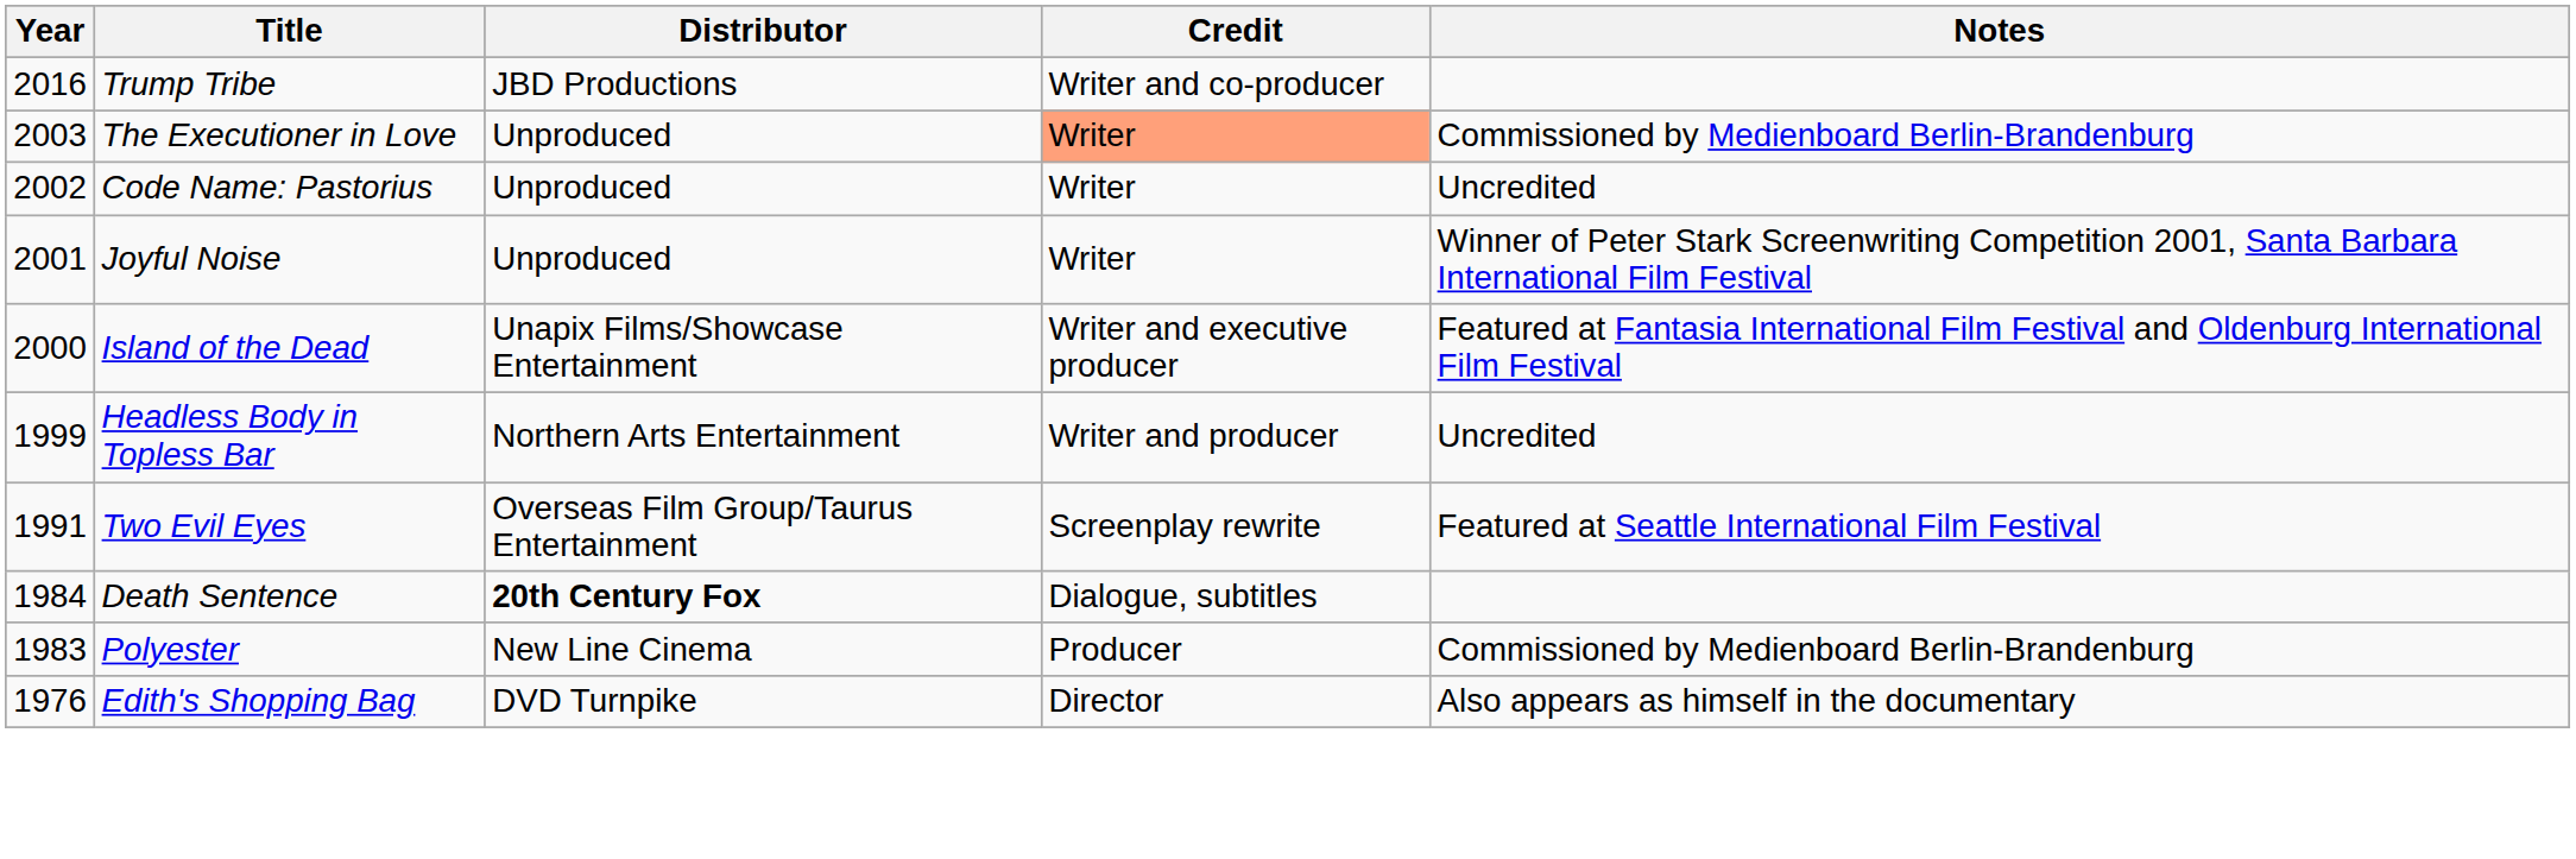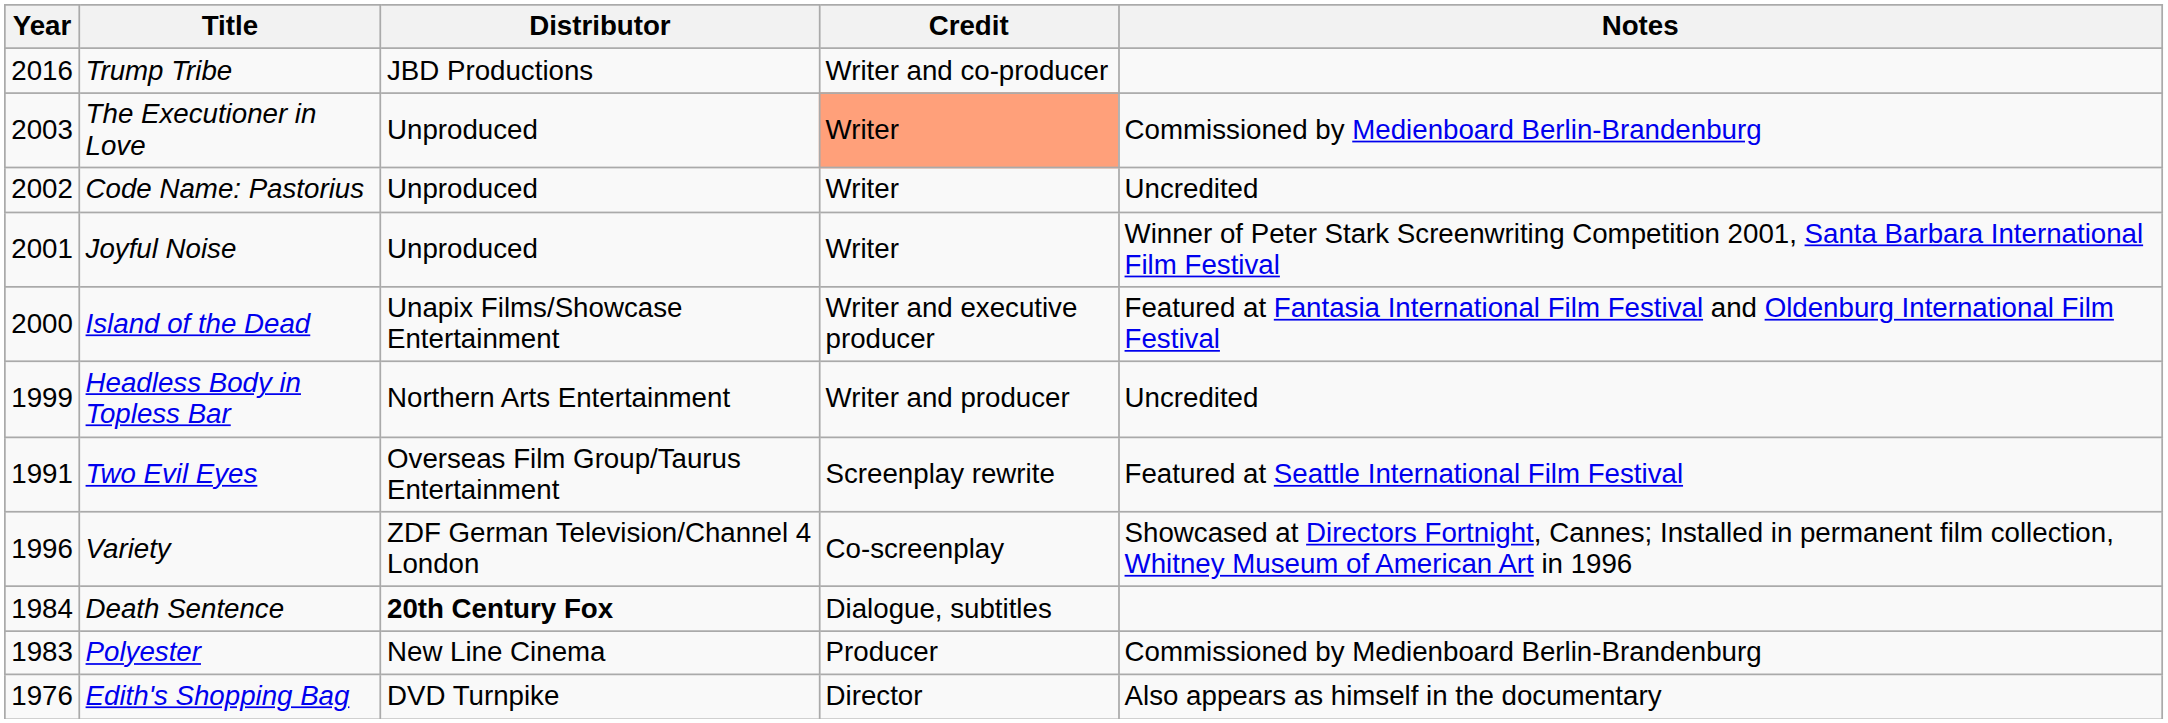+ row: 1996 | Variety | ZDF German Television/Channel 4 London | Co-screenplay | Showcased at Directors Fortnight, Cannes; Installed in permanent film collection, Whitney Museum of American Art in 1996
